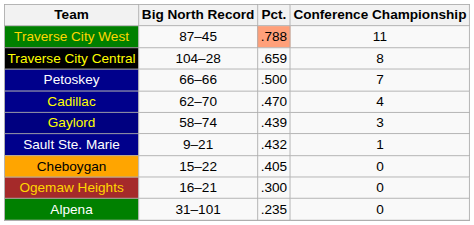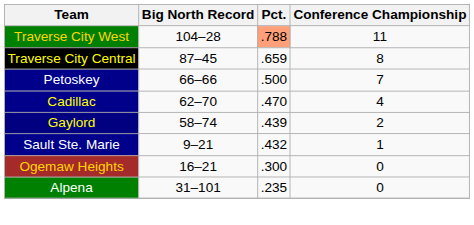Traverse City West | Big North Record: 87–45 -> 104–28
Traverse City Central | Big North Record: 104–28 -> 87–45
Gaylord | Conference Championship: 3 -> 2
- row: Cheboygan | 15–22 | .405 | 0
